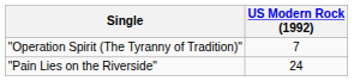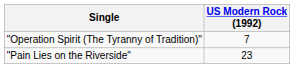"Pain Lies on the Riverside" | US Modern Rock (1992): 24 -> 23
